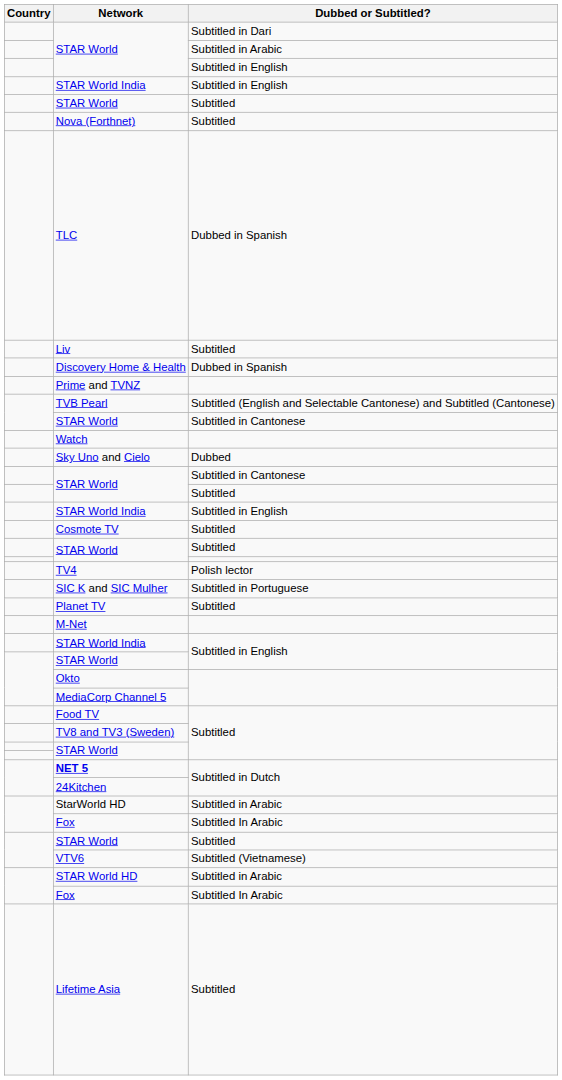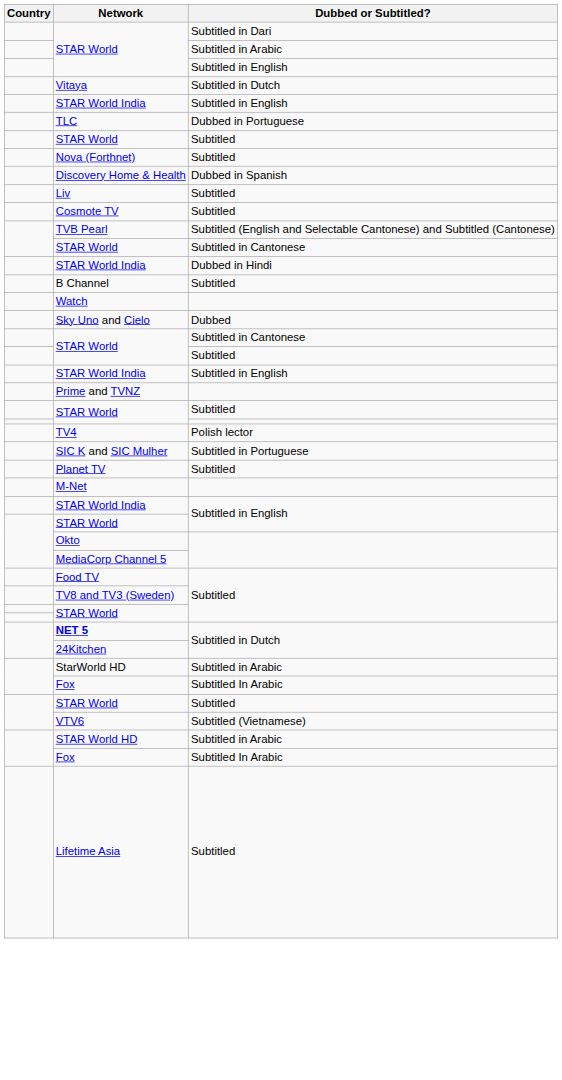+ row: Vitaya | Subtitled in Dutch
+ row: TLC | Dubbed in Portuguese
- row: TLC | Dubbed in Spanish
rows swapped: Discovery Home & Health <-> Liv
rows swapped: Cosmote TV <-> Prime and TVNZ
+ row: STAR World India | Dubbed in Hindi
+ row: B Channel | Subtitled
